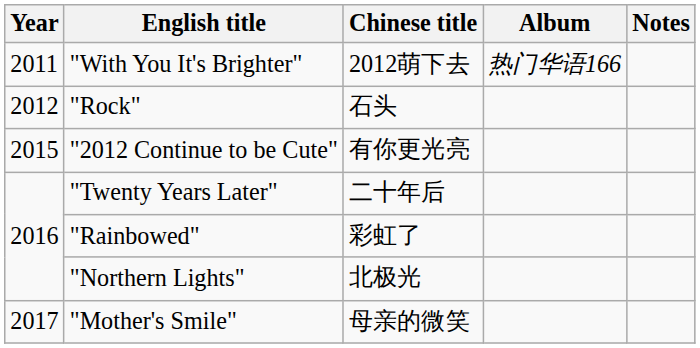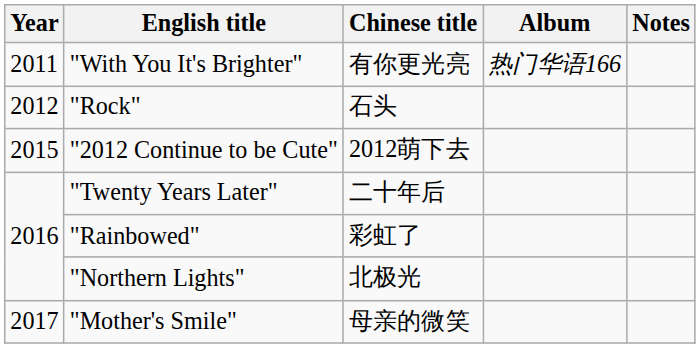"With You It's Brighter" | Chinese title: 2012萌下去 -> 有你更光亮
"2012 Continue to be Cute" | Chinese title: 有你更光亮 -> 2012萌下去
